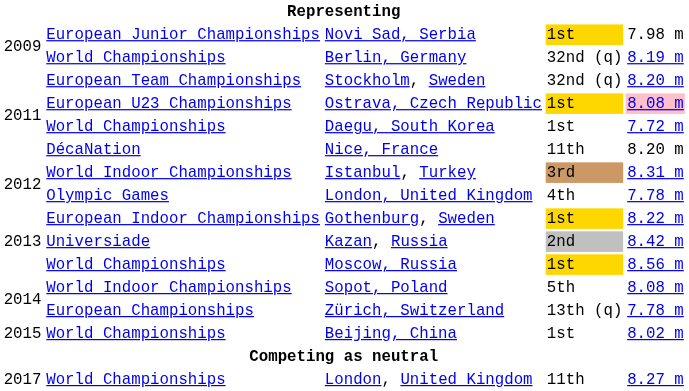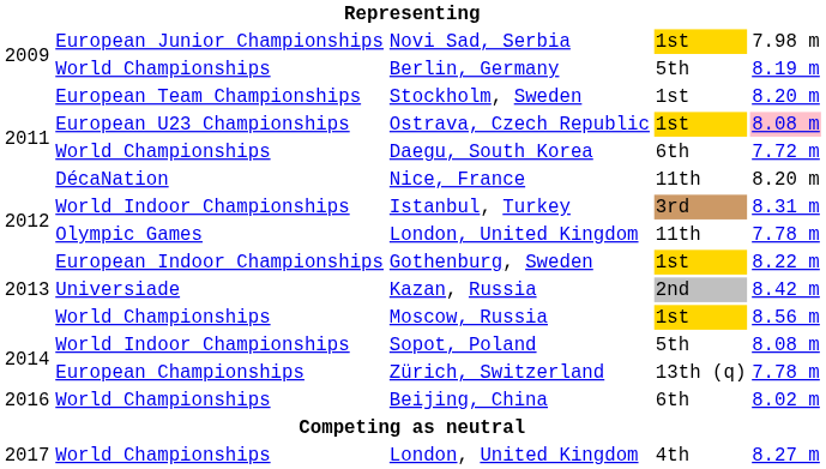Berlin, Germany | column 4: 32nd (q) -> 5th
Stockholm, Sweden | column 4: 32nd (q) -> 1st
Daegu, South Korea | column 4: 1st -> 6th
Olympic Games / London, United Kingdom | column 4: 4th -> 11th
Beijing, China | column 1: 2015 -> 2016
Beijing, China | column 4: 1st -> 6th
World Championships / London, United Kingdom | column 4: 11th -> 4th
